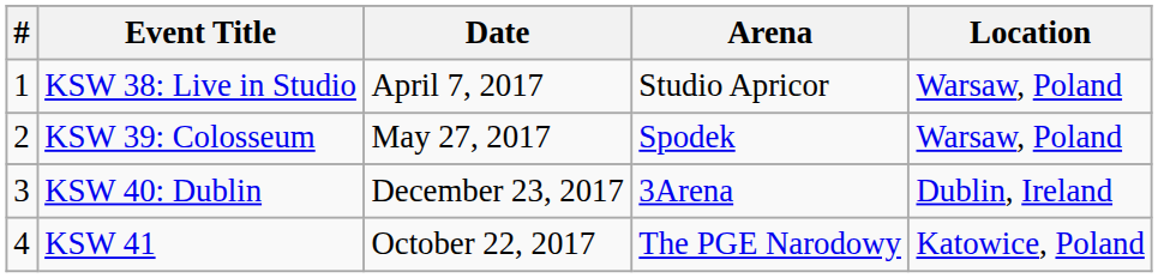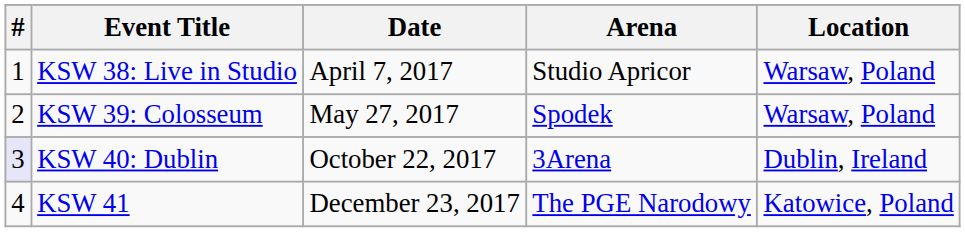KSW 40: Dublin | #: no background -> lavender background
KSW 40: Dublin | Date: December 23, 2017 -> October 22, 2017
KSW 41 | Date: October 22, 2017 -> December 23, 2017
